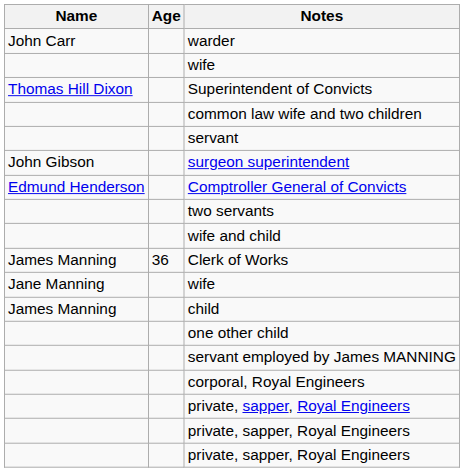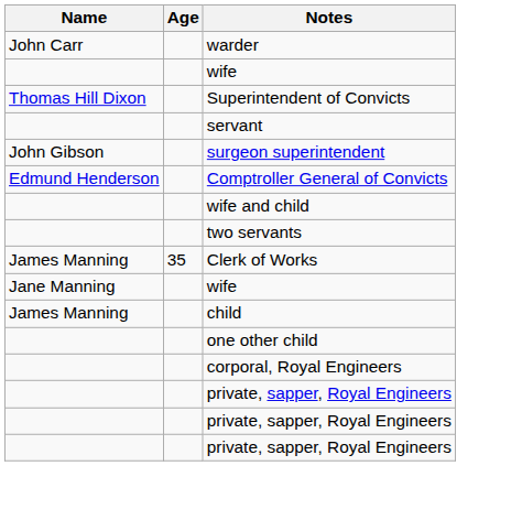- row: common law wife and two children
rows swapped: wife and child <-> two servants
Clerk of Works | Age: 36 -> 35
- row: servant employed by James MANNING
